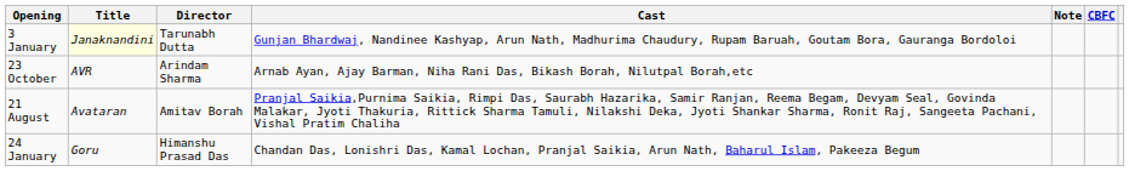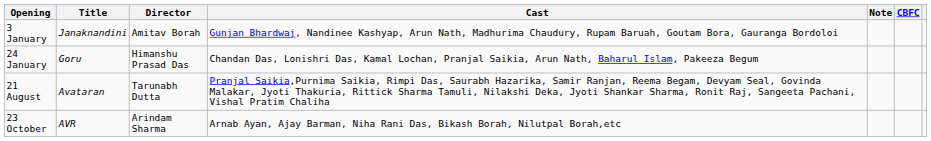3 January | Title: lightyellow background -> no background
3 January | Director: Tarunabh Dutta -> Amitav Borah
rows swapped: 24 January <-> 23 October
21 August | Director: Amitav Borah -> Tarunabh Dutta
